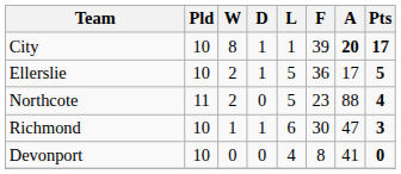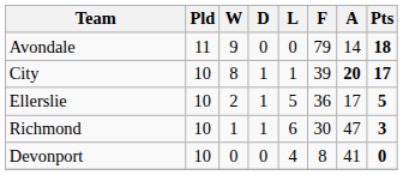+ row: Avondale | 11 | 9 | 0 | 0 | 79 | 14 | 18
- row: Northcote | 11 | 2 | 0 | 5 | 23 | 88 | 4
